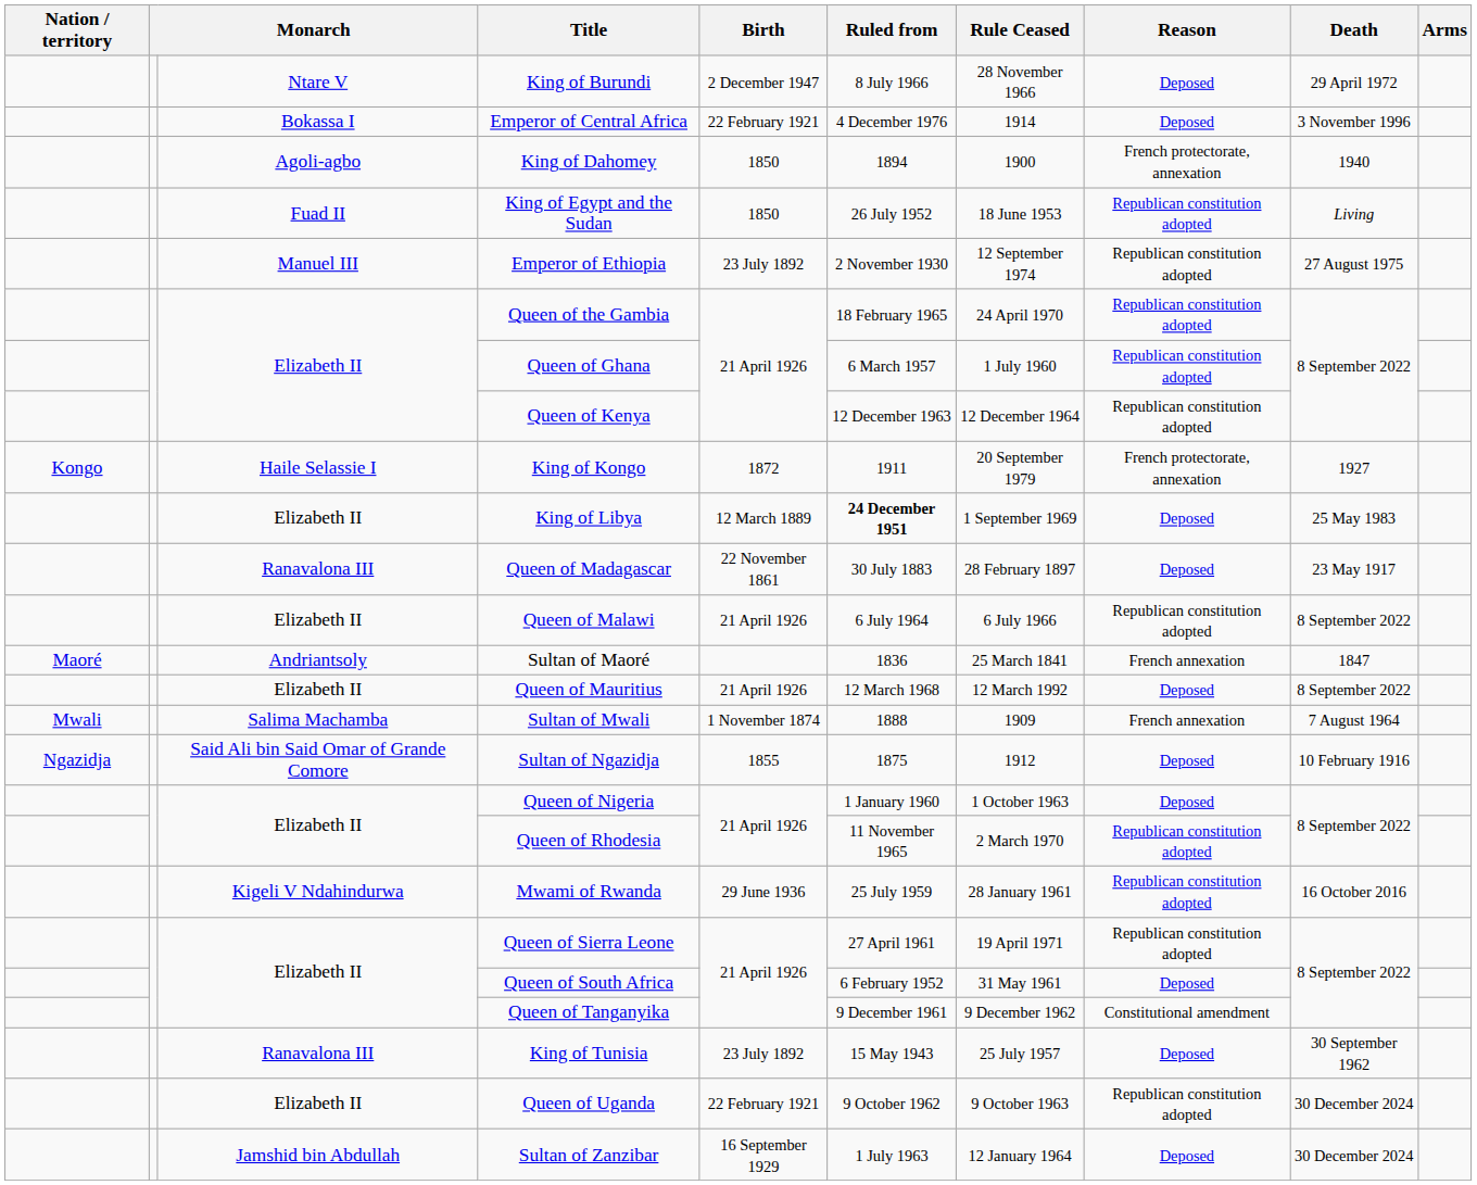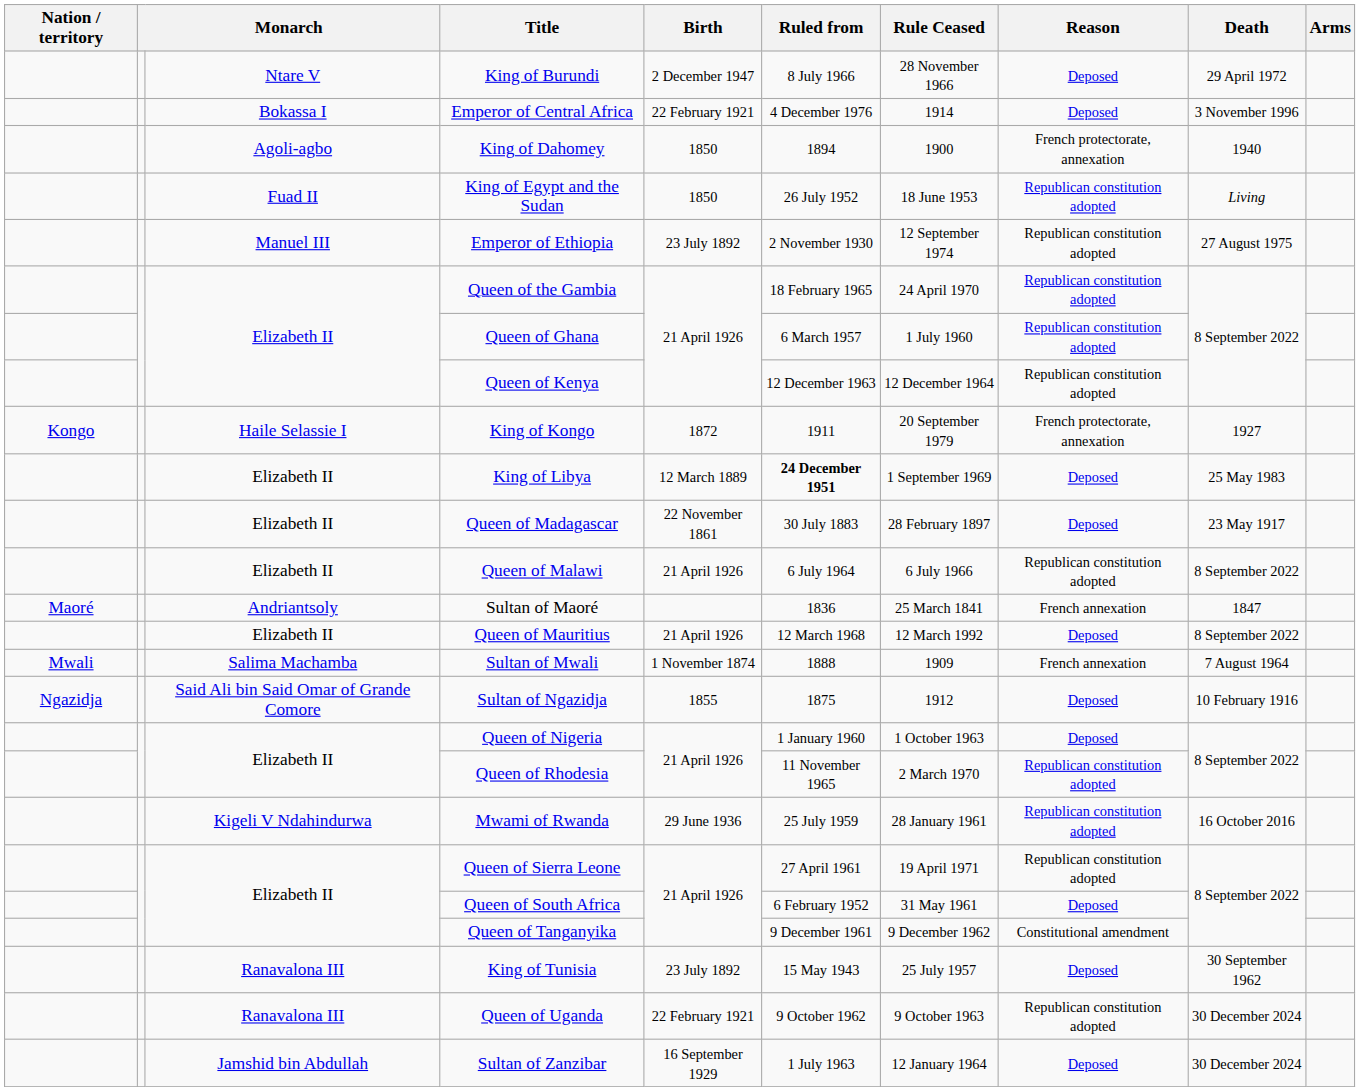Queen of Madagascar | column 3: Ranavalona III -> Elizabeth II
Queen of Uganda | column 3: Elizabeth II -> Ranavalona III
